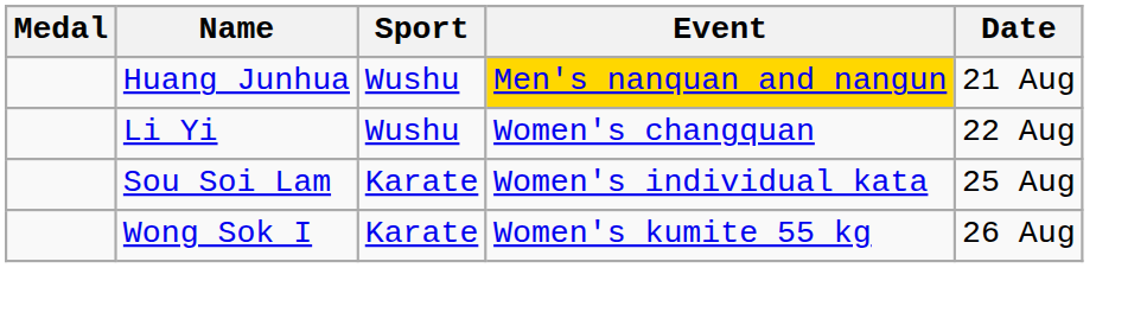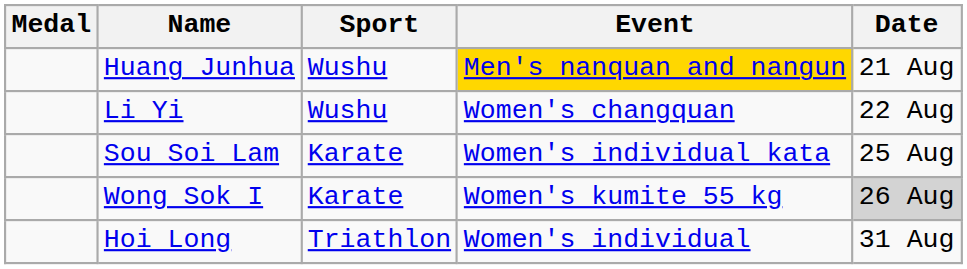Wong Sok I | Date: no background -> lightgrey background
+ row: Hoi Long | Triathlon | Women's individual | 31 Aug
